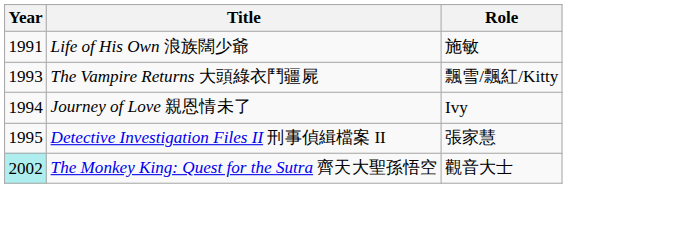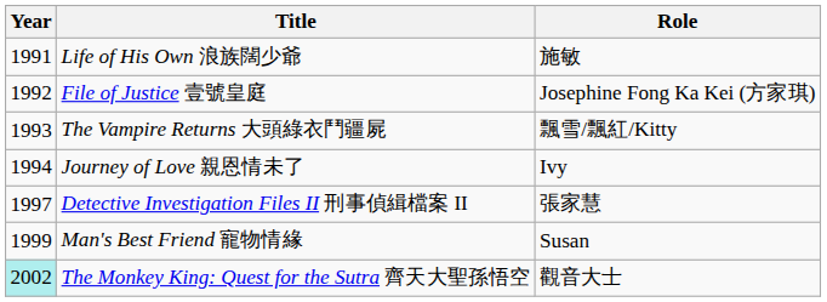+ row: 1992 | File of Justice 壹號皇庭 | Josephine Fong Ka Kei (方家琪)
Detective Investigation Files II 刑事偵緝檔案 II | Year: 1995 -> 1997
+ row: 1999 | Man's Best Friend 寵物情緣 | Susan
